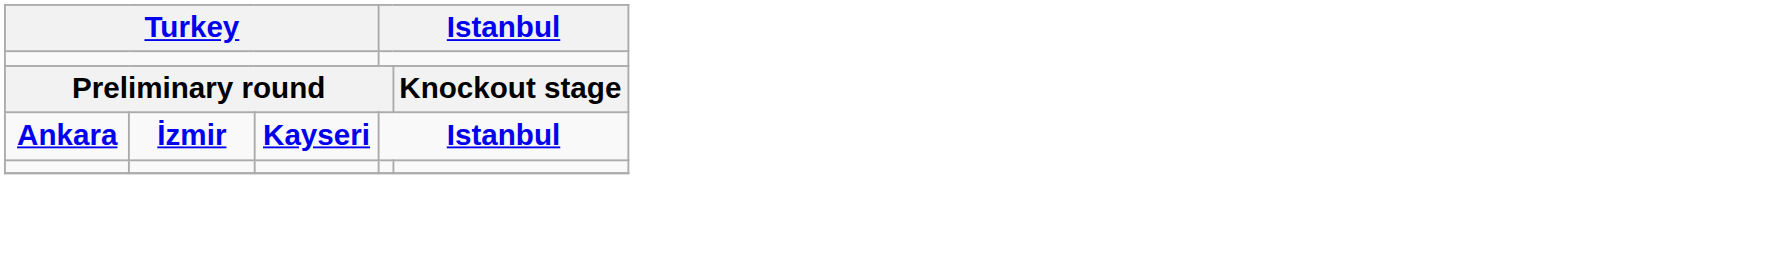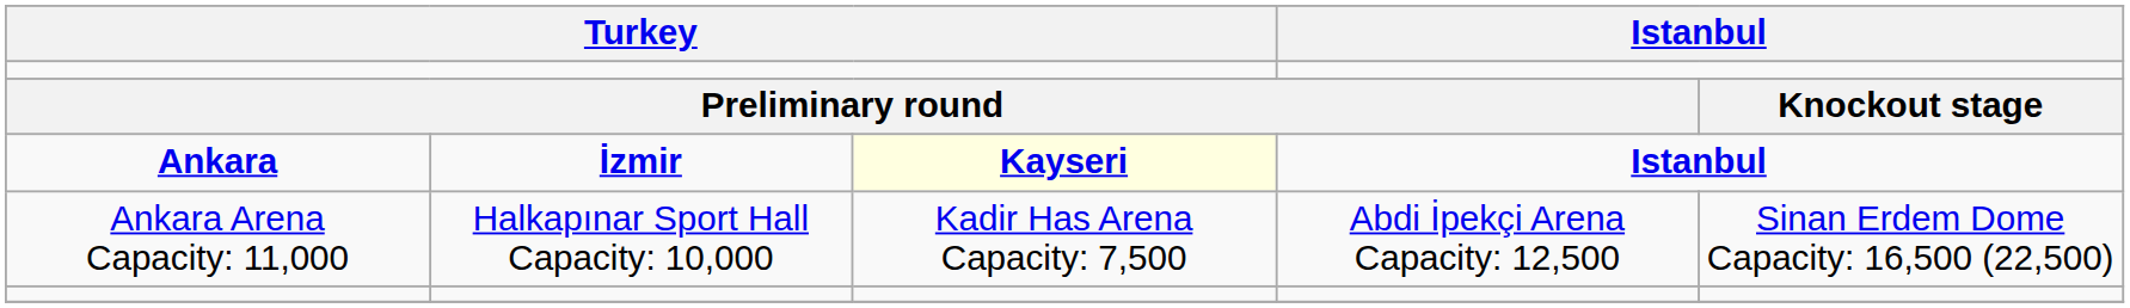Ankara | column 3: no background -> lightyellow background
+ row: Ankara Arena Capacity: 11,000 | Halkapınar Sport Hall Capacity: 10,000 | Kadir Has Arena Capacity: 7,500 | Abdi İpekçi Arena Capacity: 12,500 | Sinan Erdem Dome Capacity: 16,500 (22,500)
